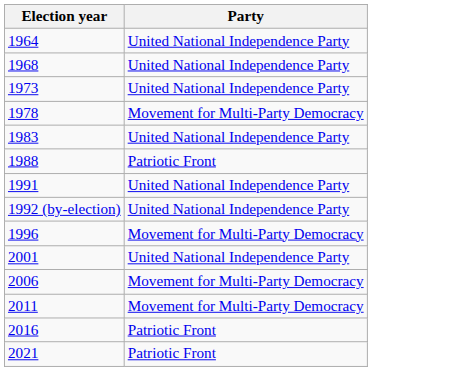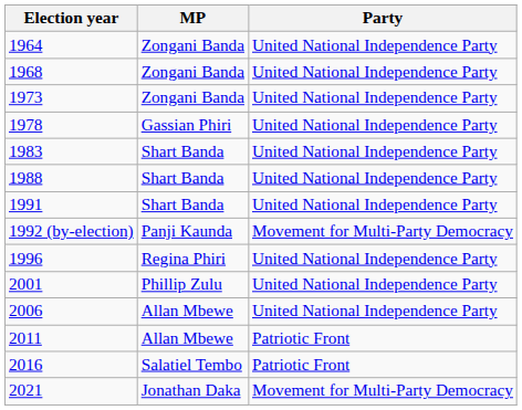+ column: MP | Zongani Banda | Zongani Banda | Zongani Banda | Gassian Phiri | Shart Banda | Shart Banda | Shart Banda | Panji Kaunda | Regina Phiri | Phillip Zulu | Allan Mbewe | Allan Mbewe | Salatiel Tembo | Jonathan Daka
1978 | Party: Movement for Multi-Party Democracy -> United National Independence Party
1988 | Party: Patriotic Front -> United National Independence Party
1992 (by-election) | Party: United National Independence Party -> Movement for Multi-Party Democracy
1996 | Party: Movement for Multi-Party Democracy -> United National Independence Party
2006 | Party: Movement for Multi-Party Democracy -> United National Independence Party
2011 | Party: Movement for Multi-Party Democracy -> Patriotic Front
2021 | Party: Patriotic Front -> Movement for Multi-Party Democracy
